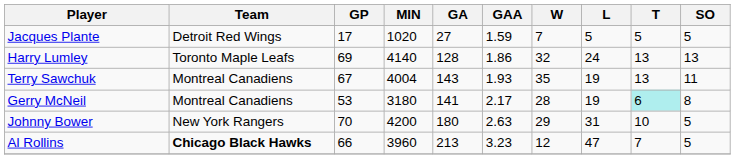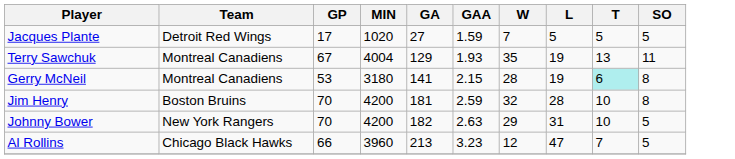- row: Harry Lumley | Toronto Maple Leafs | 69 | 4140 | 128 | 1.86 | 32 | 24 | 13 | 13
Terry Sawchuk | GA: 143 -> 129
Gerry McNeil | GAA: 2.17 -> 2.15
+ row: Jim Henry | Boston Bruins | 70 | 4200 | 181 | 2.59 | 32 | 28 | 10 | 8
Johnny Bower | GA: 180 -> 182
Al Rollins | Team: bold -> normal
